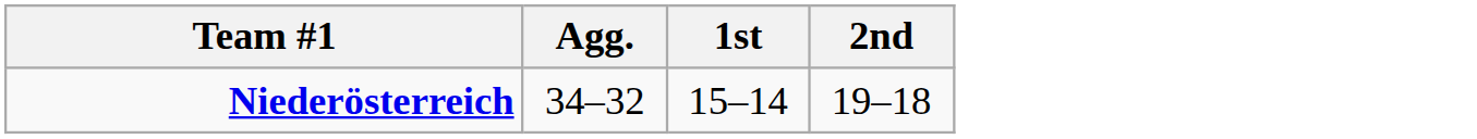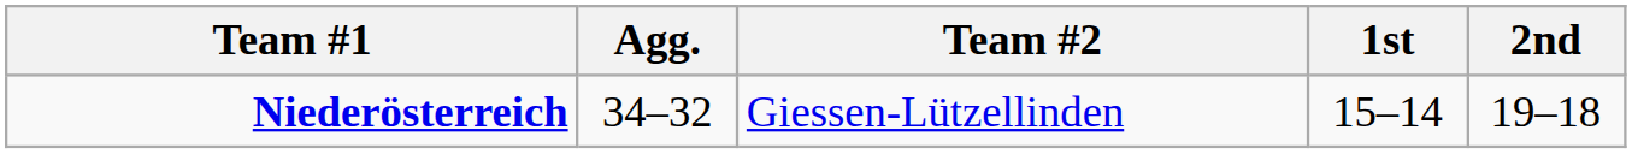+ column: Team #2 | Giessen-Lützellinden
